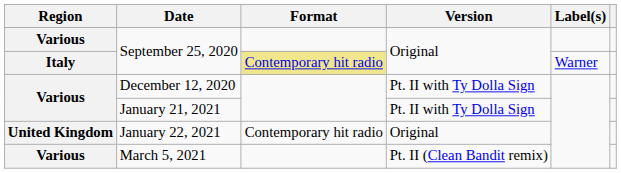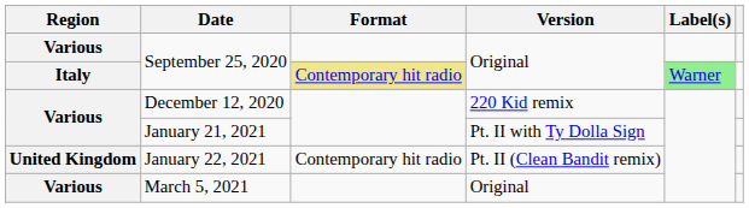Italy / September 25, 2020 | Label(s): no background -> lightgreen background
December 12, 2020 | Version: Pt. II with Ty Dolla Sign -> 220 Kid remix
January 22, 2021 | Version: Original -> Pt. II (Clean Bandit remix)
March 5, 2021 | Version: Pt. II (Clean Bandit remix) -> Original
